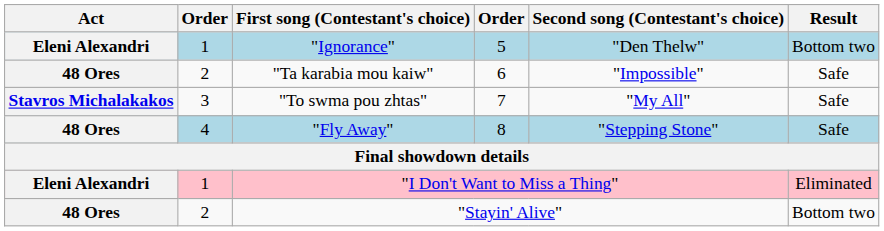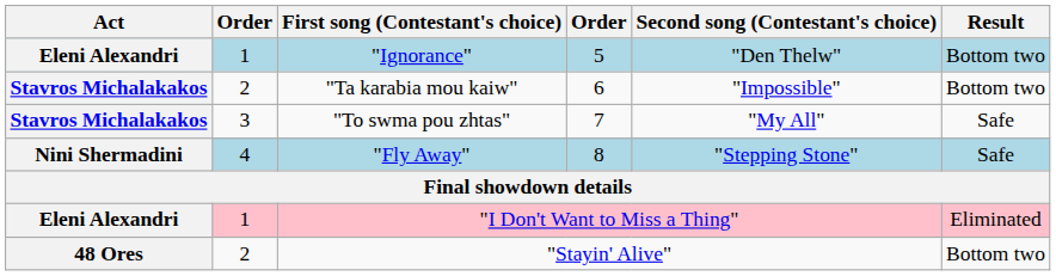"Ta karabia mou kaiw" | Act: 48 Ores -> Stavros Michalakakos
"Ta karabia mou kaiw" | Result: Safe -> Bottom two
"Fly Away" | Act: 48 Ores -> Nini Shermadini
